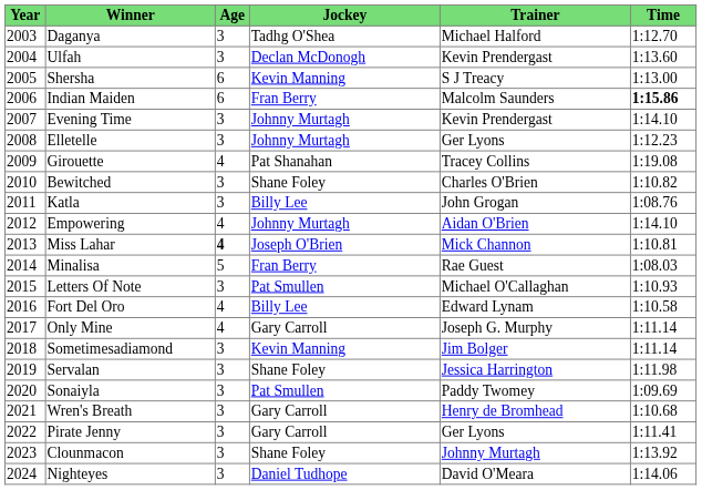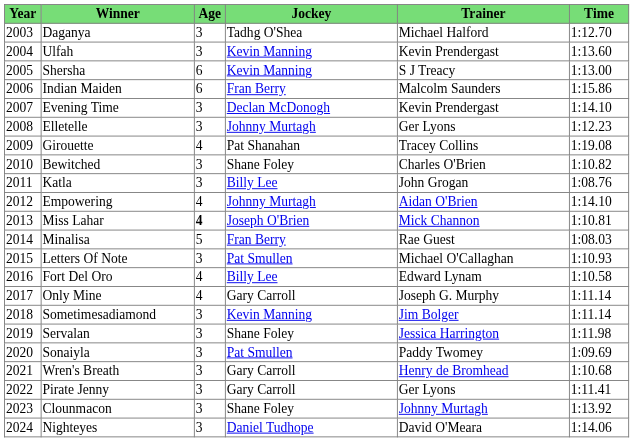Ulfah | Jockey: Declan McDonogh -> Kevin Manning
Indian Maiden | Time: bold -> normal
Evening Time | Jockey: Johnny Murtagh -> Declan McDonogh
